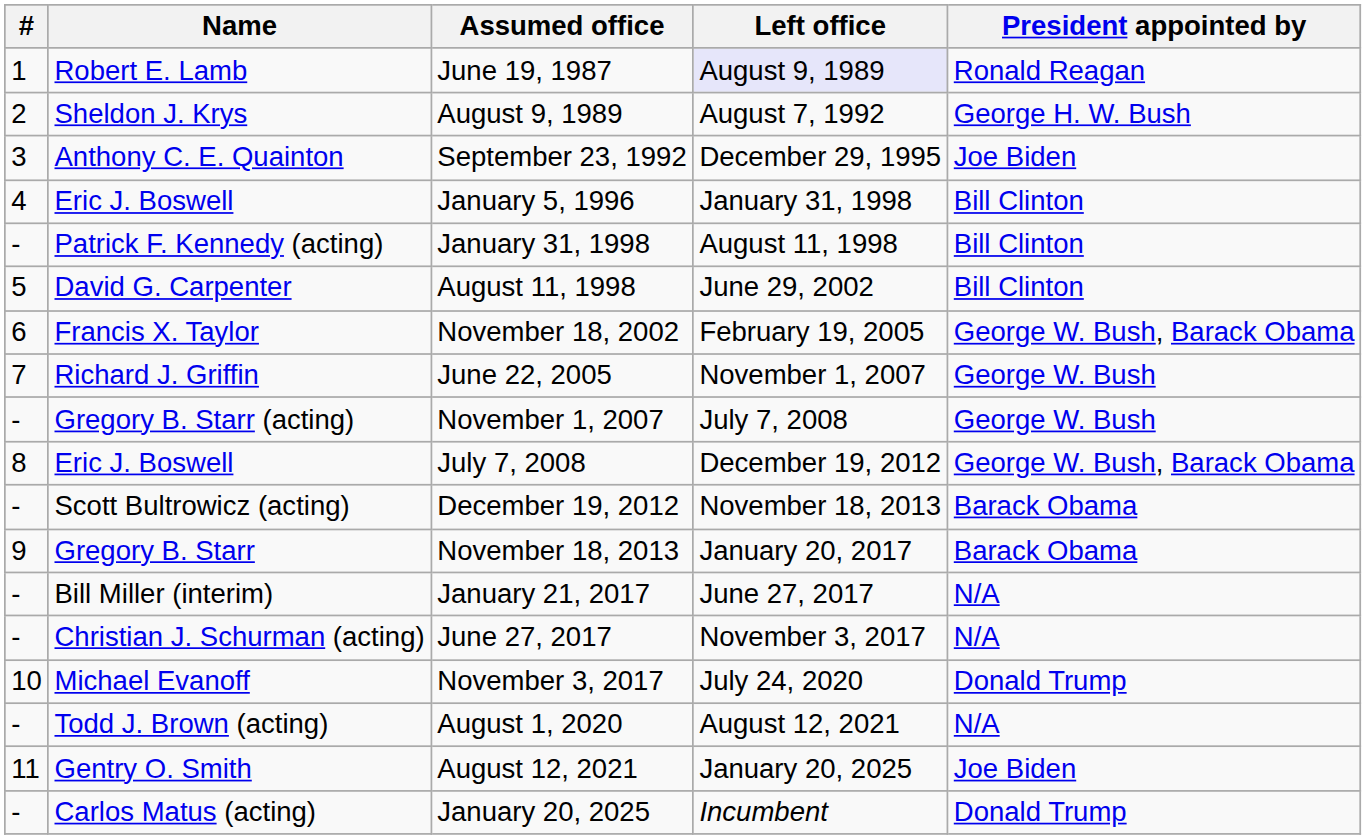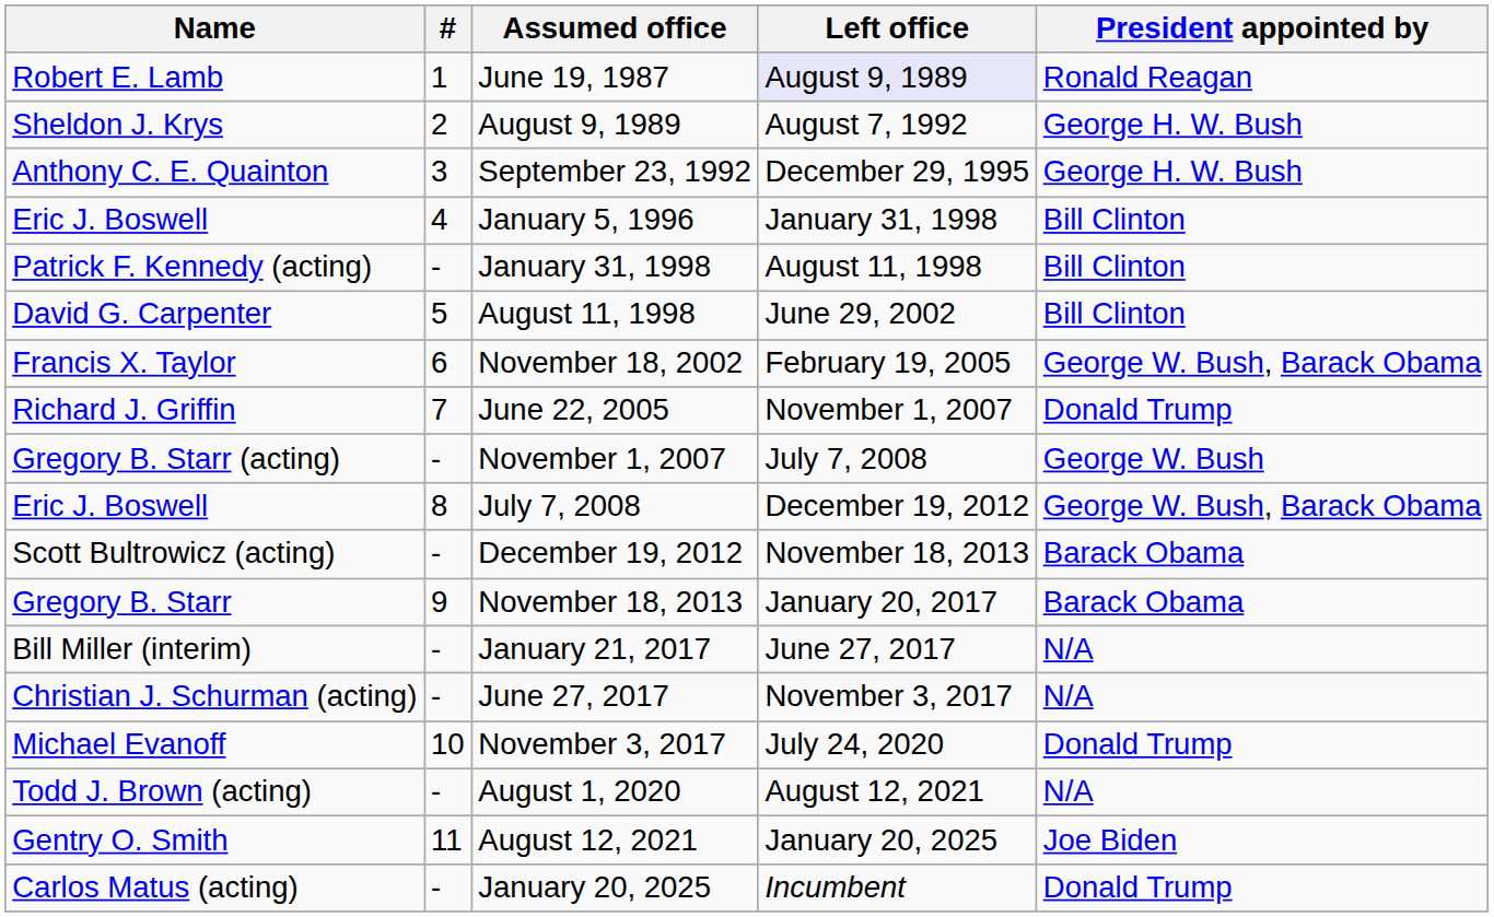columns swapped: # <-> Name
September 23, 1992 | President appointed by: Joe Biden -> George H. W. Bush
June 22, 2005 | President appointed by: George W. Bush -> Donald Trump
